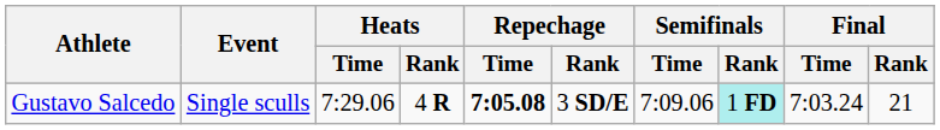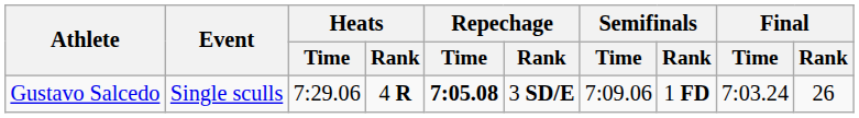Gustavo Salcedo | Semifinals / Rank: paleturquoise background -> no background
Gustavo Salcedo | Final / Rank: 21 -> 26
